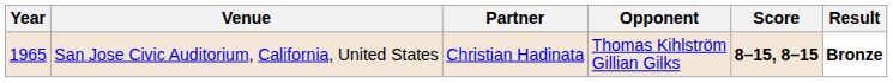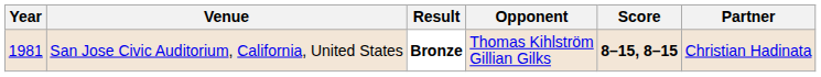columns swapped: Partner <-> Result
San Jose Civic Auditorium, California, United States | Year: 1965 -> 1981
